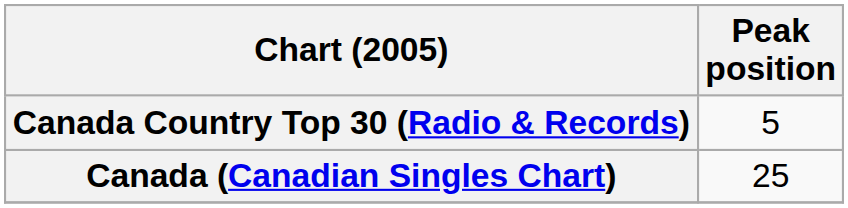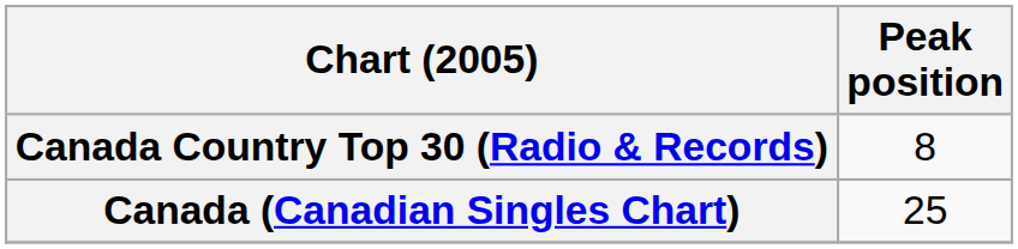Canada Country Top 30 (Radio & Records) | Peak position: 5 -> 8
